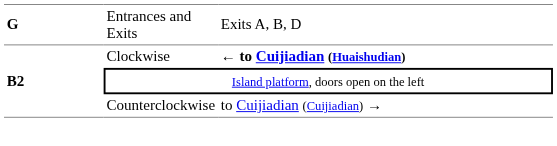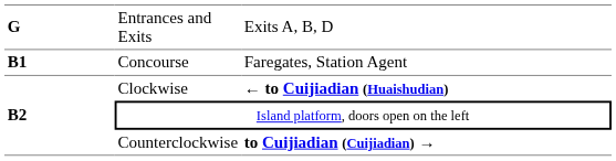+ row: B1 | Concourse | Faregates, Station Agent
Counterclockwise | column 3: normal -> bold
